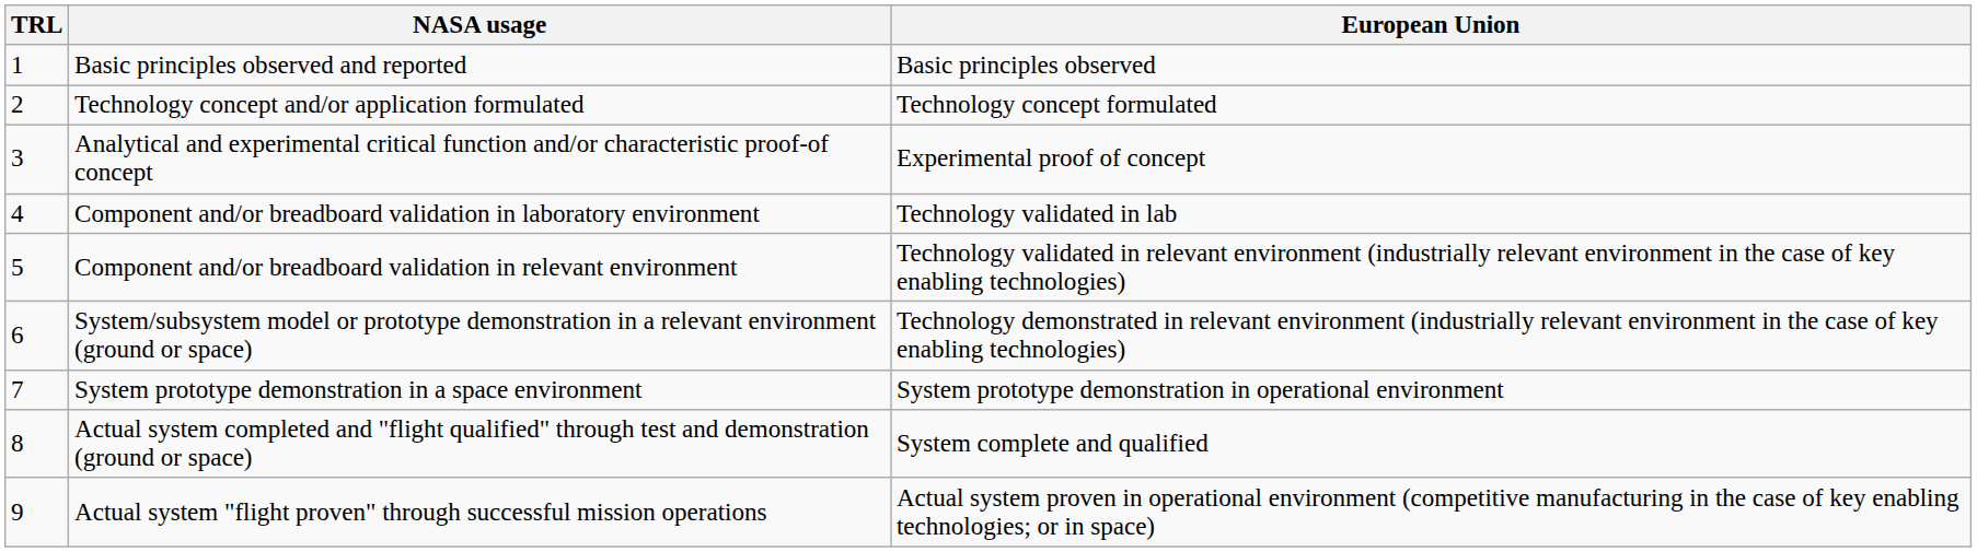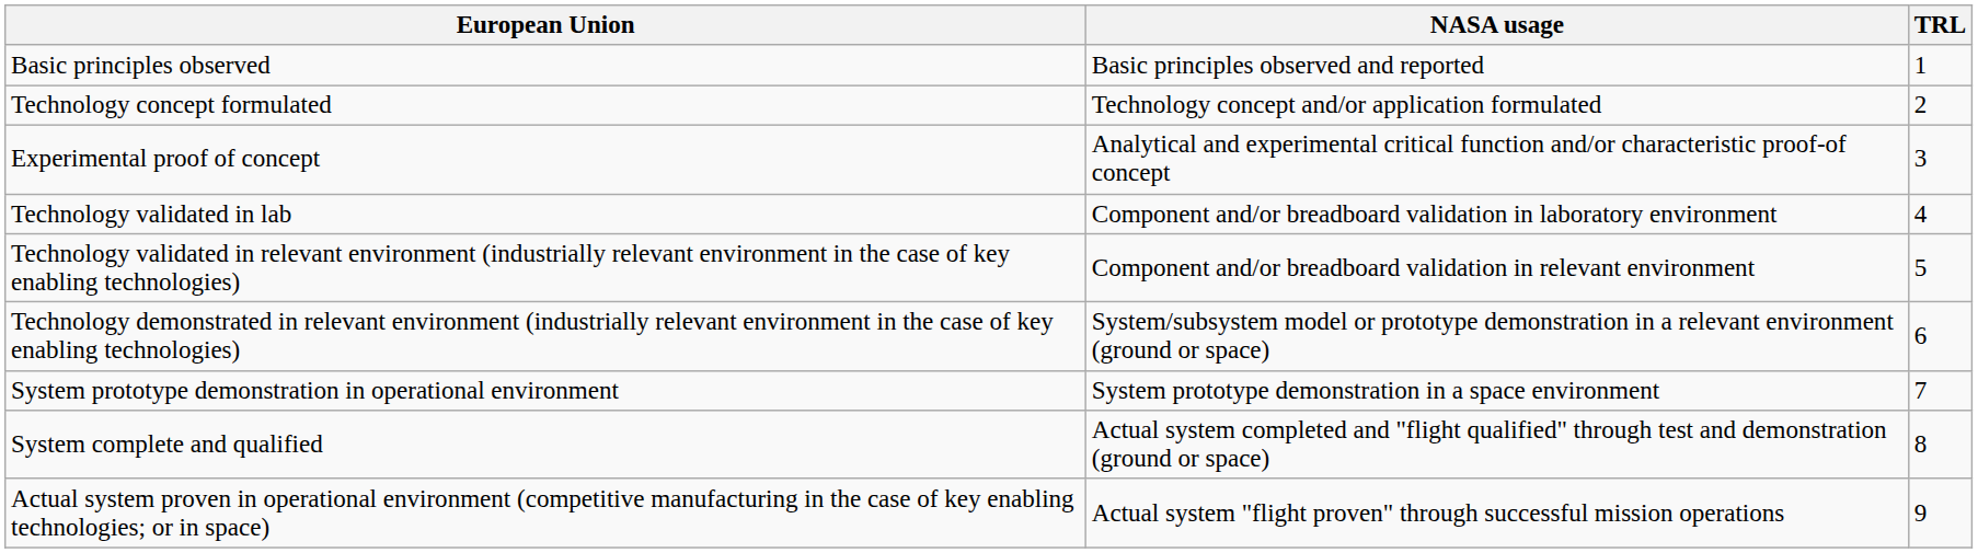columns swapped: TRL <-> European Union
